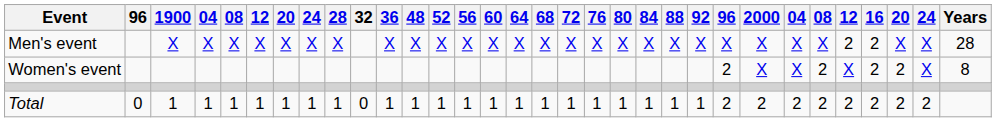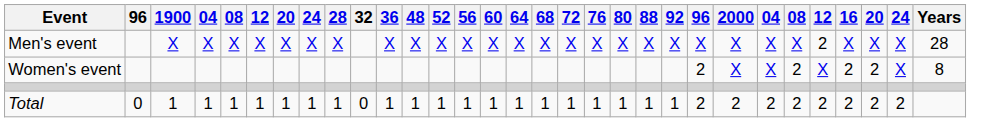- column: 84 | X | 1
Men's event | 16: 2 -> X
